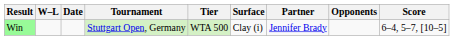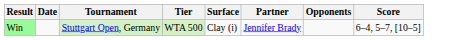- column: W–L
